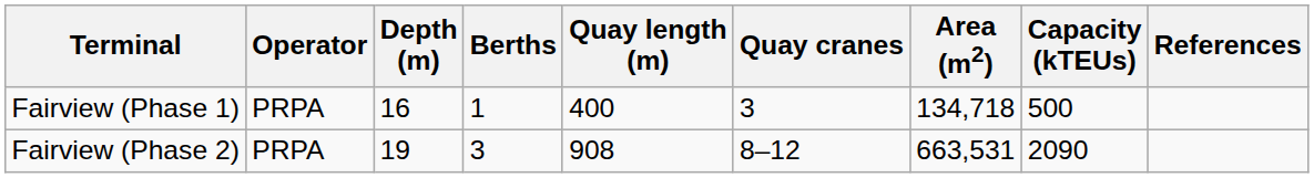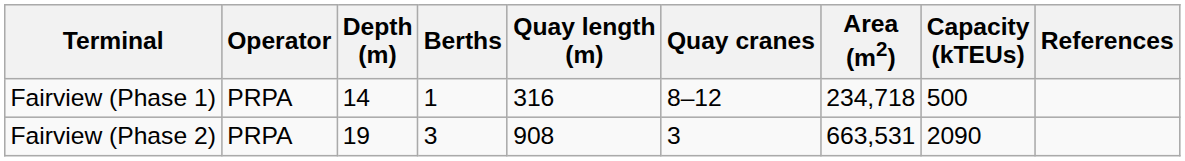Fairview (Phase 1) | Depth (m): 16 -> 14
Fairview (Phase 1) | Quay length (m): 400 -> 316
Fairview (Phase 1) | Quay cranes: 3 -> 8–12
Fairview (Phase 1) | Area (m2): 134,718 -> 234,718
Fairview (Phase 2) | Quay cranes: 8–12 -> 3
